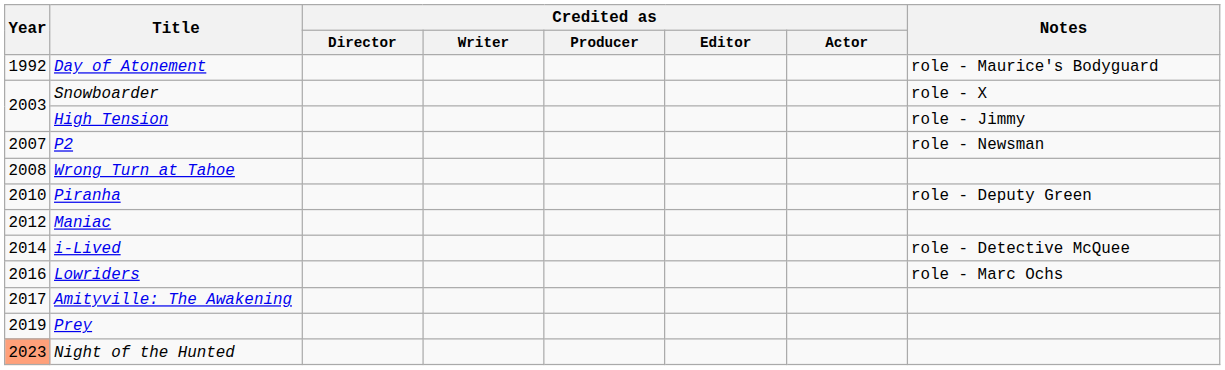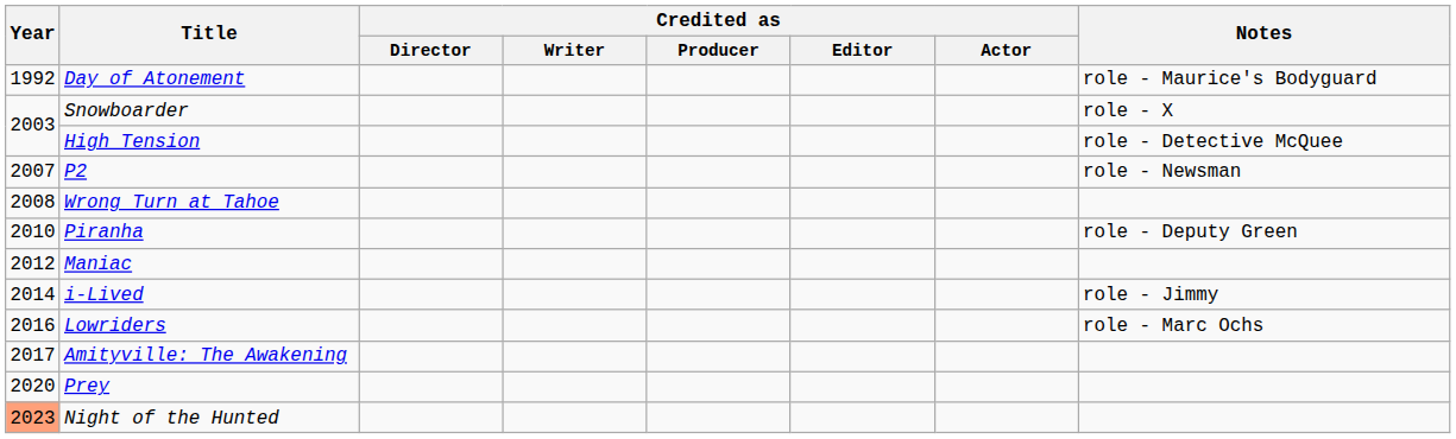High Tension | Notes: role - Jimmy -> role - Detective McQuee
i-Lived | Notes: role - Detective McQuee -> role - Jimmy
Prey | Year: 2019 -> 2020
